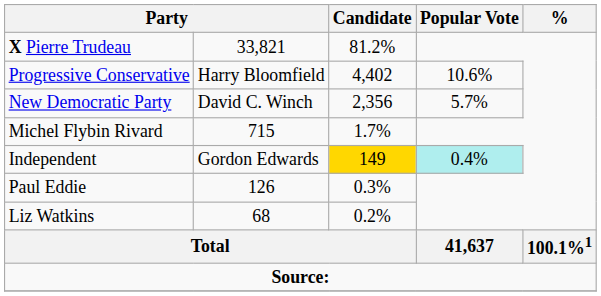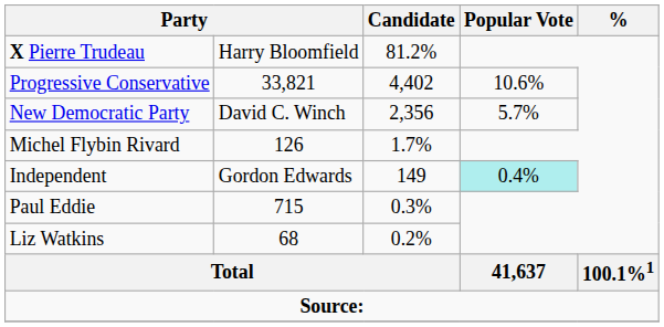X Pierre Trudeau | column 2: 33,821 -> Harry Bloomfield
Progressive Conservative | column 2: Harry Bloomfield -> 33,821
Michel Flybin Rivard | column 2: 715 -> 126
Independent | Candidate: gold background -> no background
Paul Eddie | column 2: 126 -> 715
